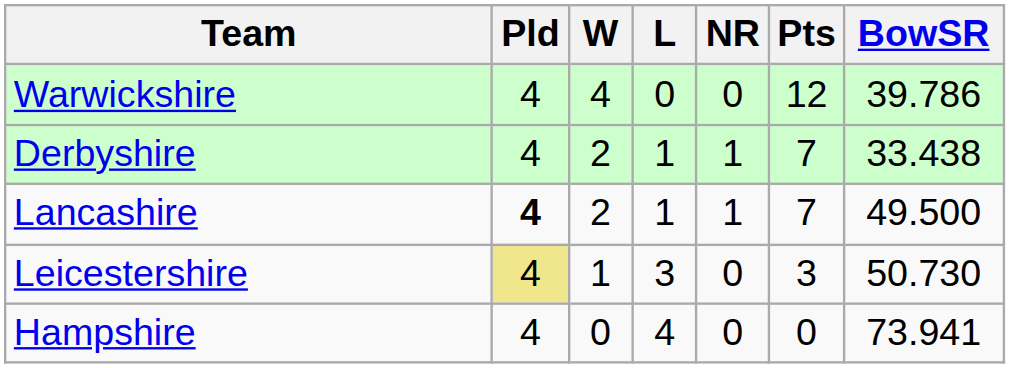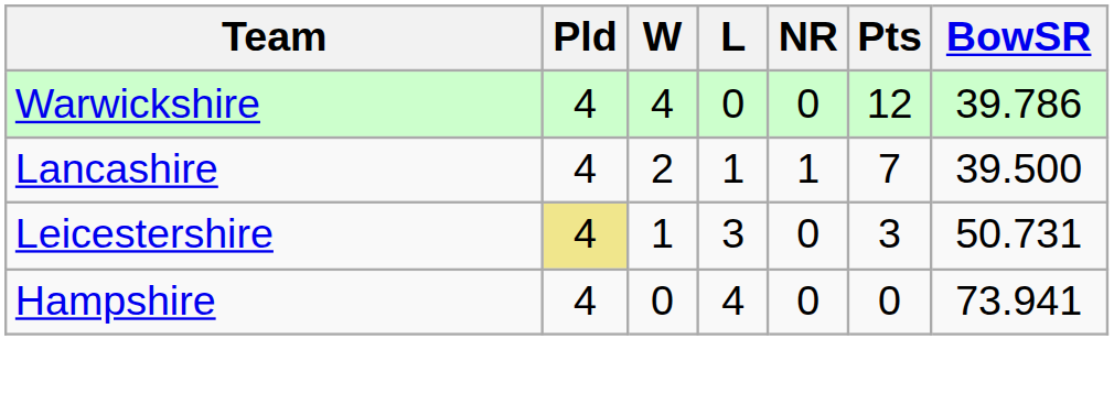- row: Derbyshire | 4 | 2 | 1 | 1 | 7 | 33.438
Lancashire | Pld: bold -> normal
Lancashire | BowSR: 49.500 -> 39.500
Leicestershire | BowSR: 50.730 -> 50.731
